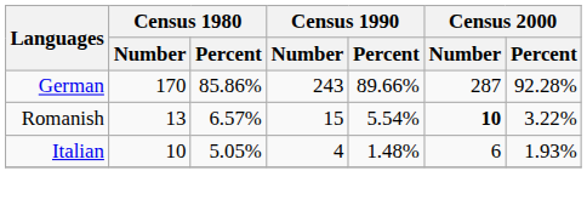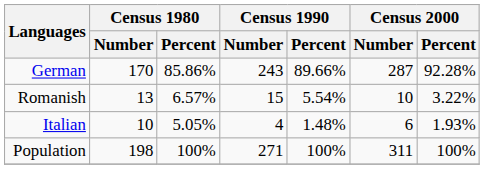Romanish | Census 2000 / Number: bold -> normal
+ row: Population | 198 | 100% | 271 | 100% | 311 | 100%
